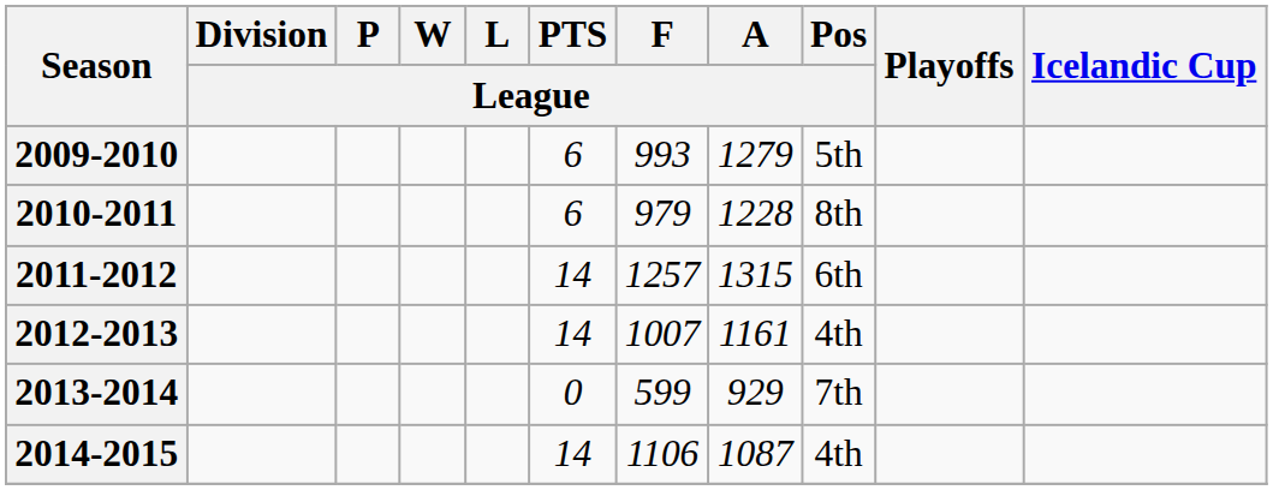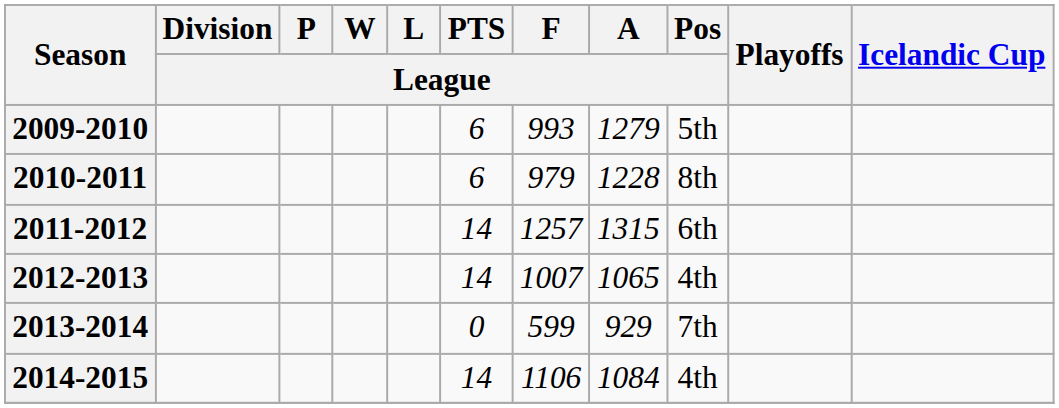2012-2013 | A / League: 1161 -> 1065
2014-2015 | A / League: 1087 -> 1084
